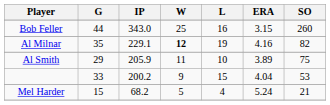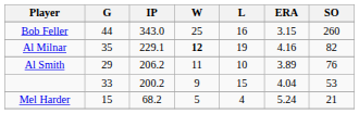Al Smith | IP: 205.9 -> 206.2
Al Smith | SO: 75 -> 76
